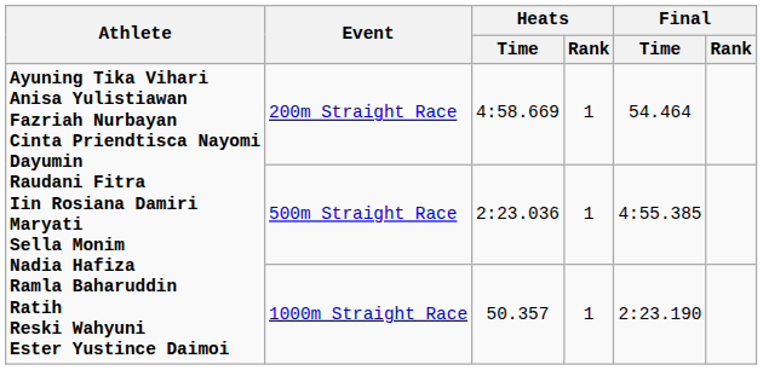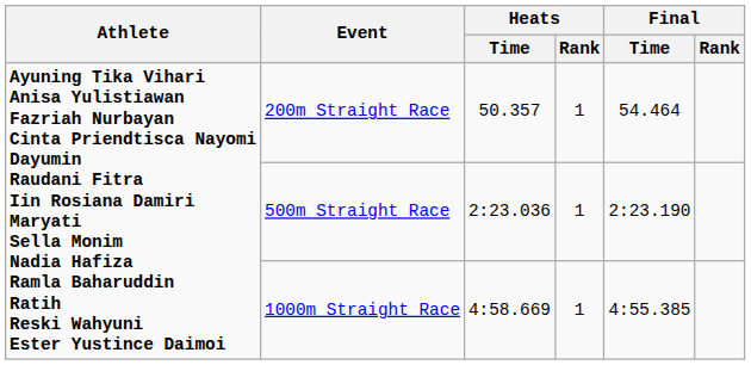200m Straight Race | Heats / Time: 4:58.669 -> 50.357
500m Straight Race | Final / Time: 4:55.385 -> 2:23.190
1000m Straight Race | Heats / Time: 50.357 -> 4:58.669
1000m Straight Race | Final / Time: 2:23.190 -> 4:55.385
